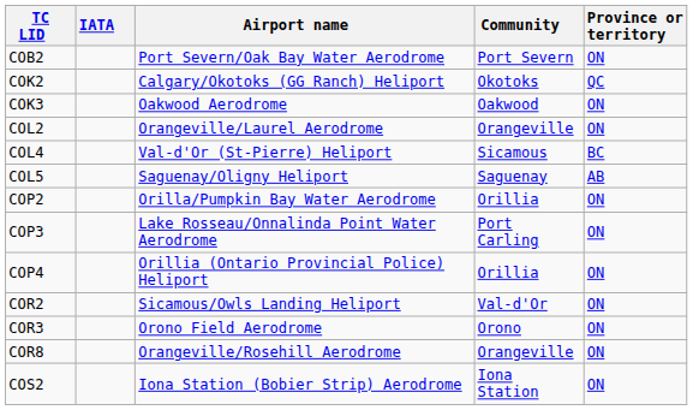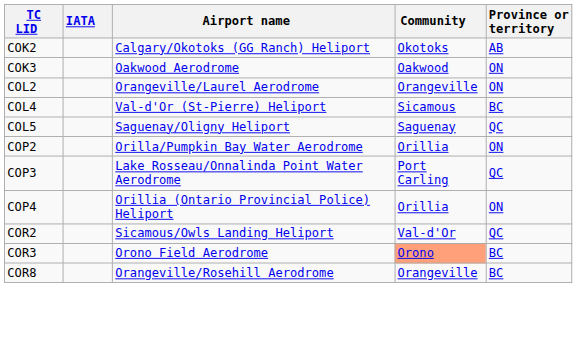- row: COB2 | Port Severn/Oak Bay Water Aerodrome | Port Severn | ON
COK2 | Province or territory: QC -> AB
COL5 | Province or territory: AB -> QC
COP3 | Province or territory: ON -> QC
COR2 | Province or territory: ON -> QC
COR3 | Community: no background -> lightsalmon background
COR3 | Province or territory: ON -> BC
COR8 | Province or territory: ON -> BC
- row: COS2 | Iona Station (Bobier Strip) Aerodrome | Iona Station | ON
